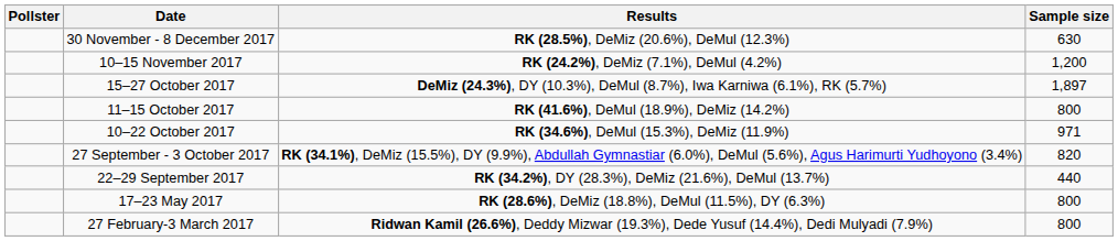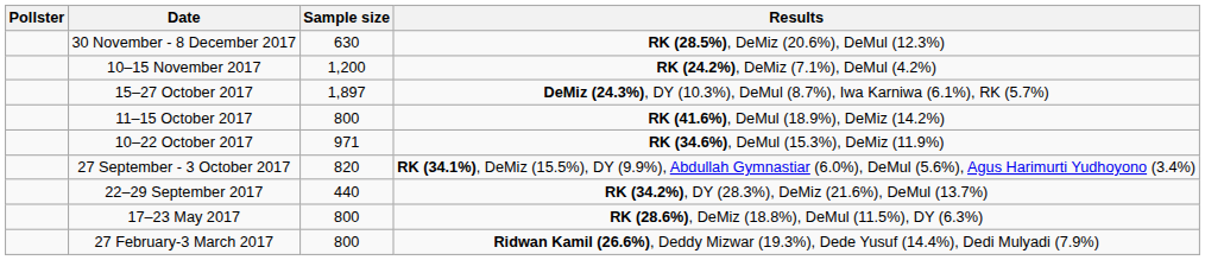columns swapped: Sample size <-> Results
